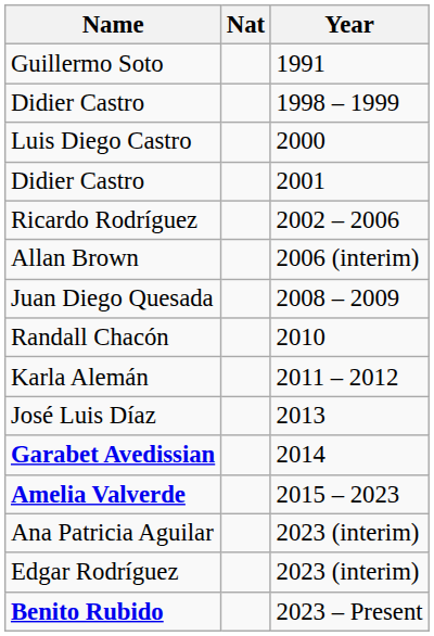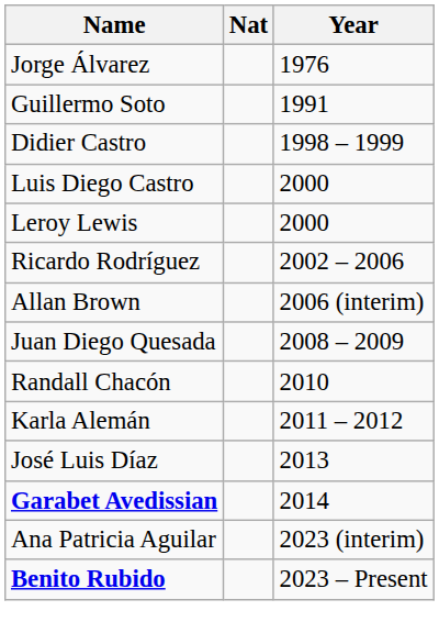+ row: Jorge Álvarez | 1976
+ row: Leroy Lewis | 2000
- row: Didier Castro | 2001
- row: Amelia Valverde | 2015 – 2023
- row: Edgar Rodríguez | 2023 (interim)
